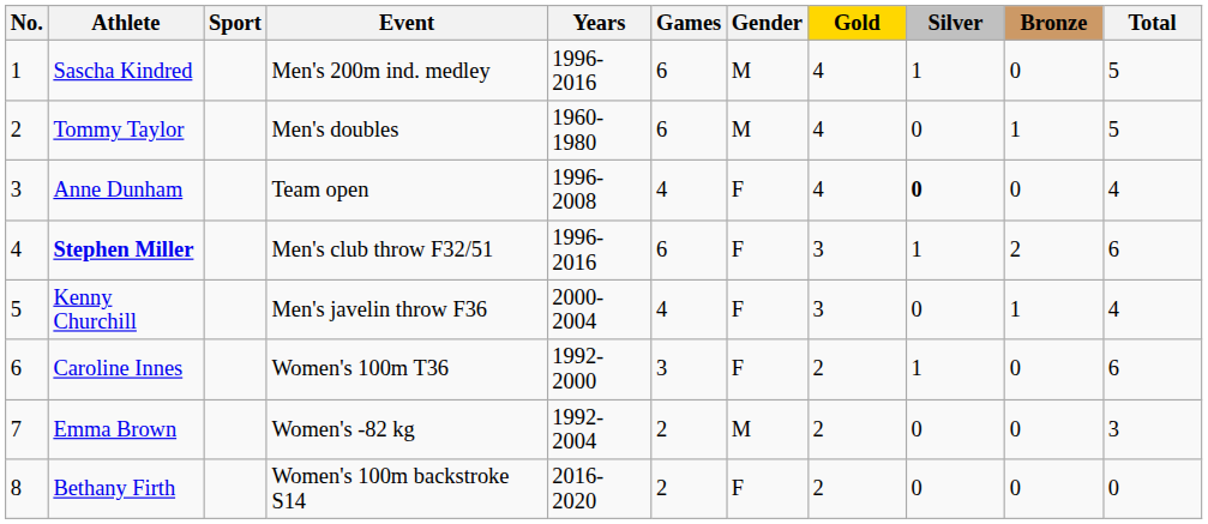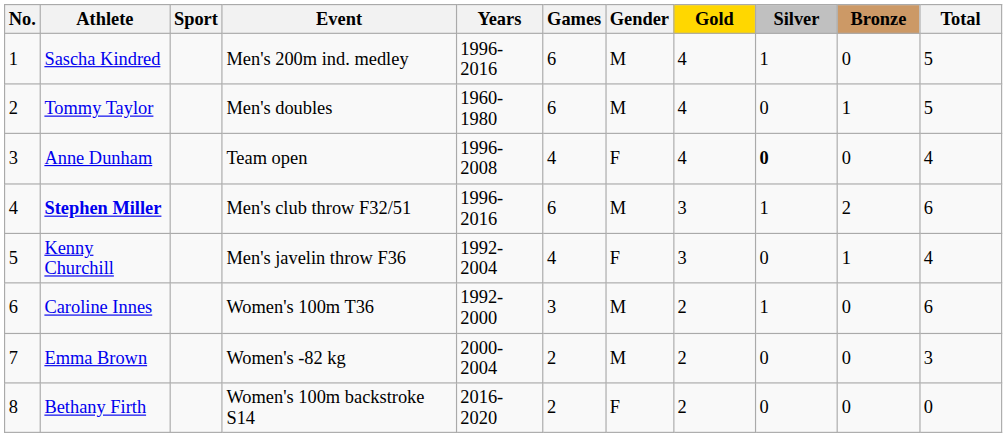Stephen Miller | Gender: F -> M
Kenny Churchill | Years: 2000-2004 -> 1992-2004
Caroline Innes | Gender: F -> M
Emma Brown | Years: 1992-2004 -> 2000-2004
